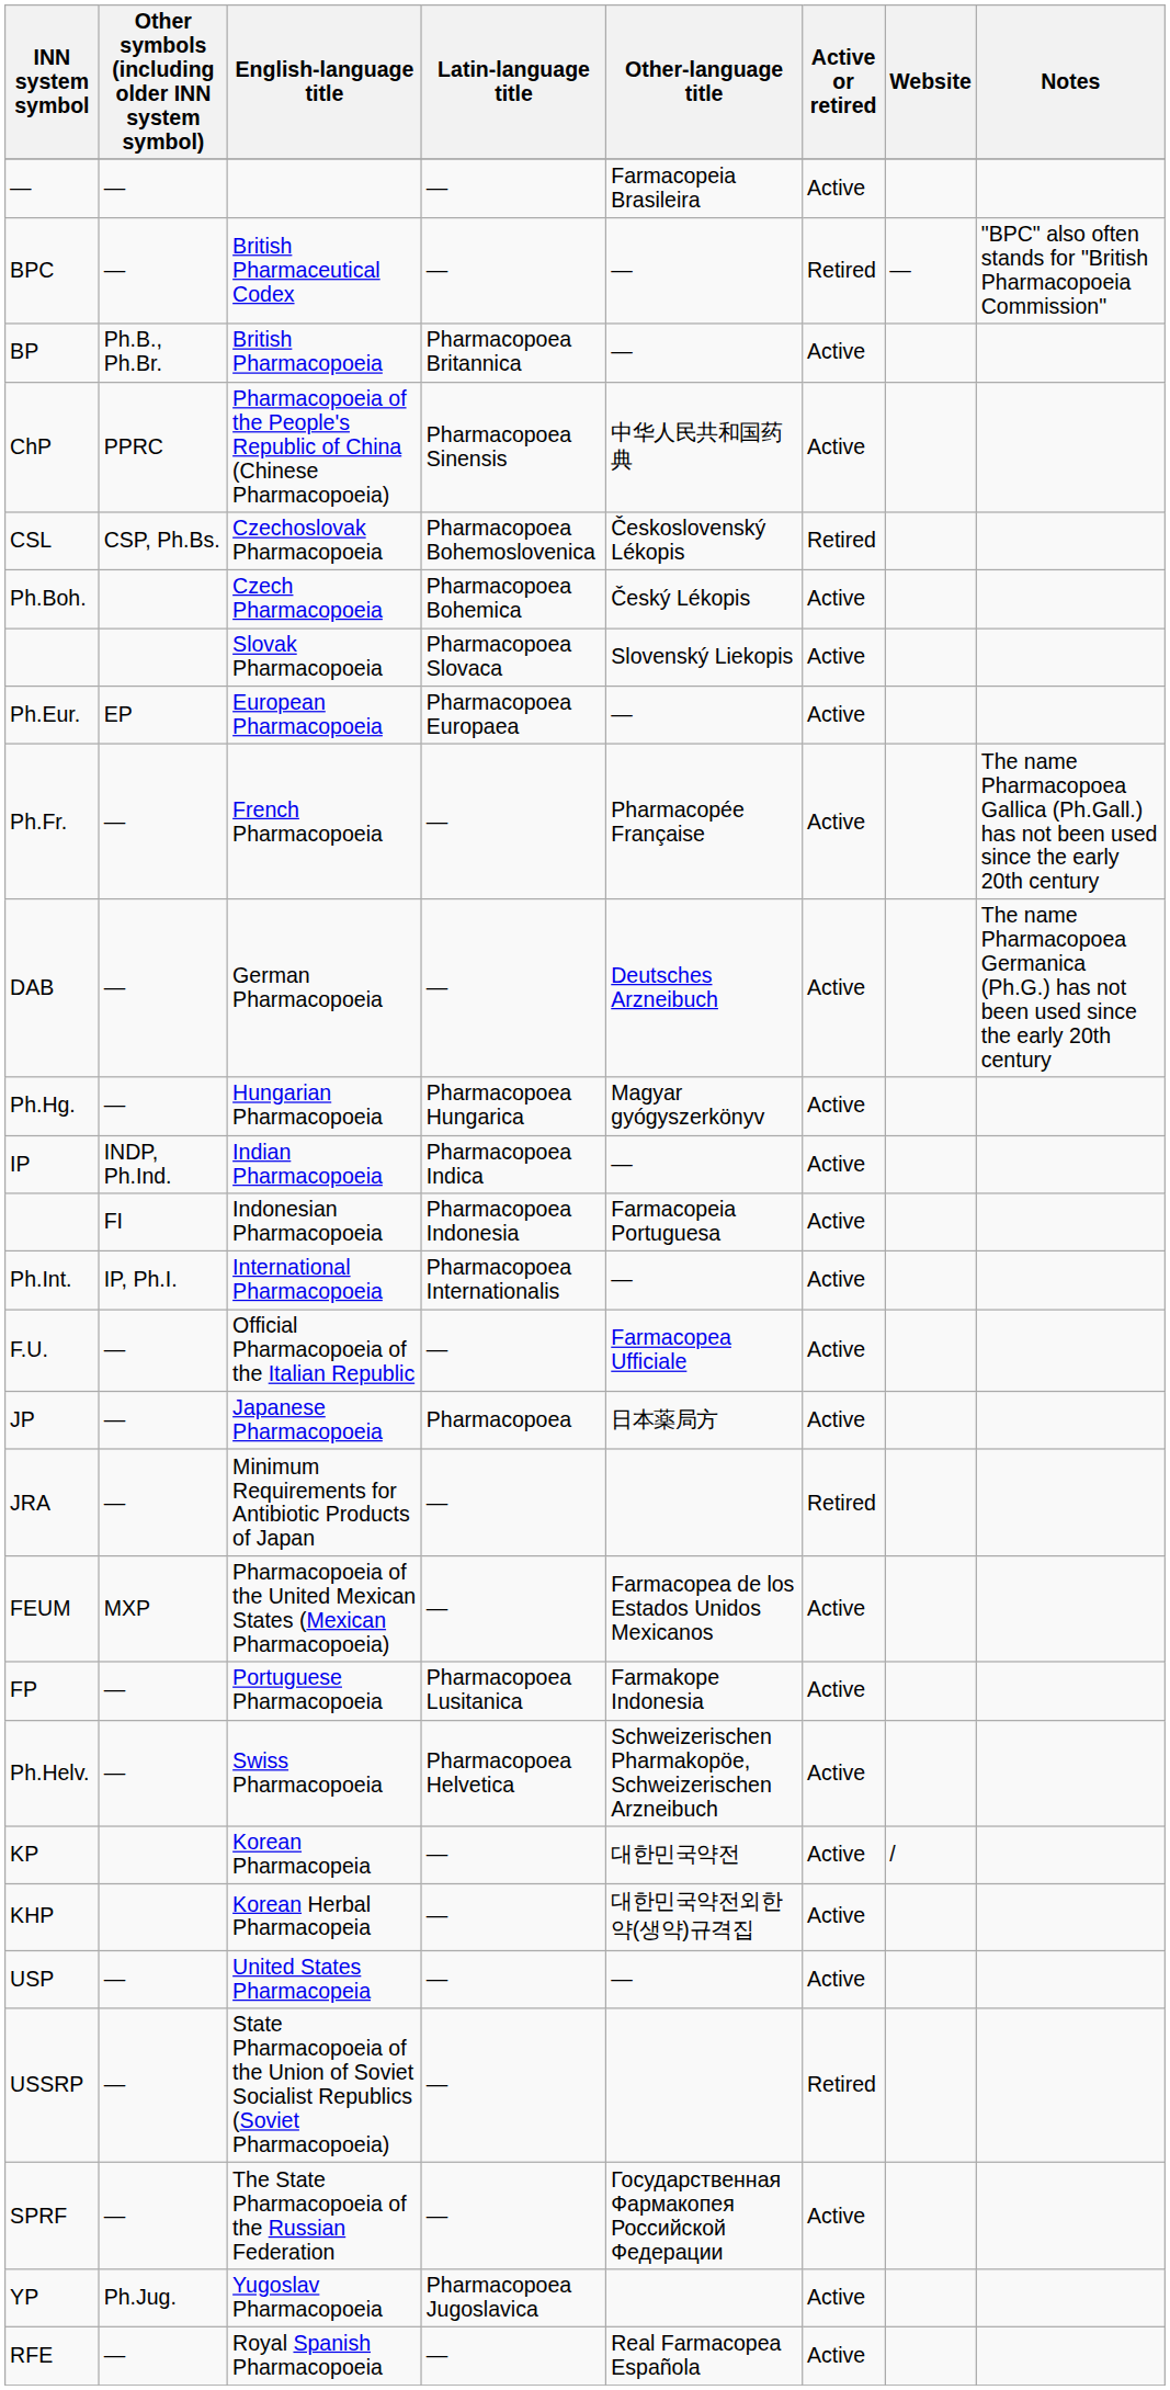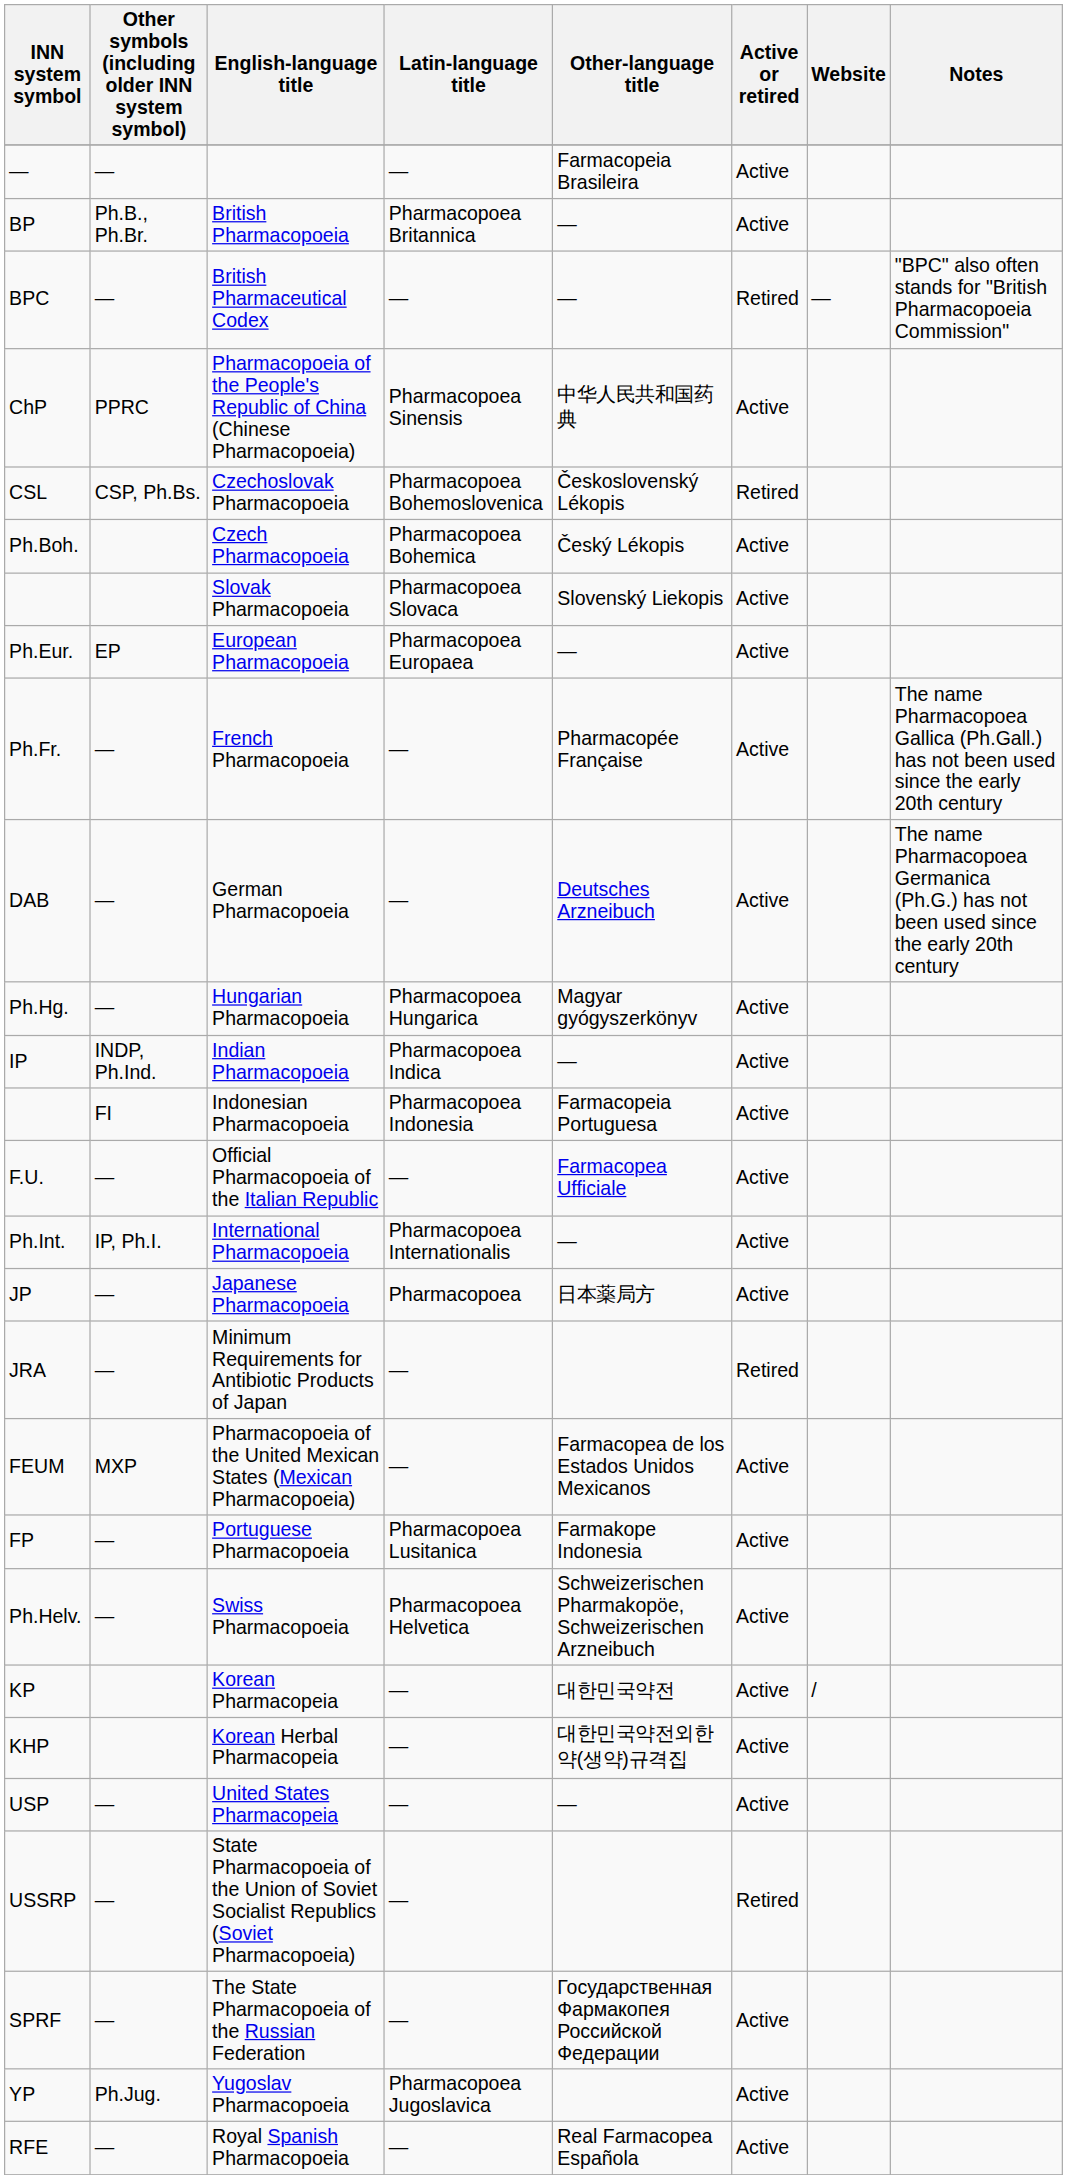rows swapped: British Pharmacopoeia <-> British Pharmaceutical Codex
rows swapped: International Pharmacopoeia <-> Official Pharmacopoeia of the Italian Republic
